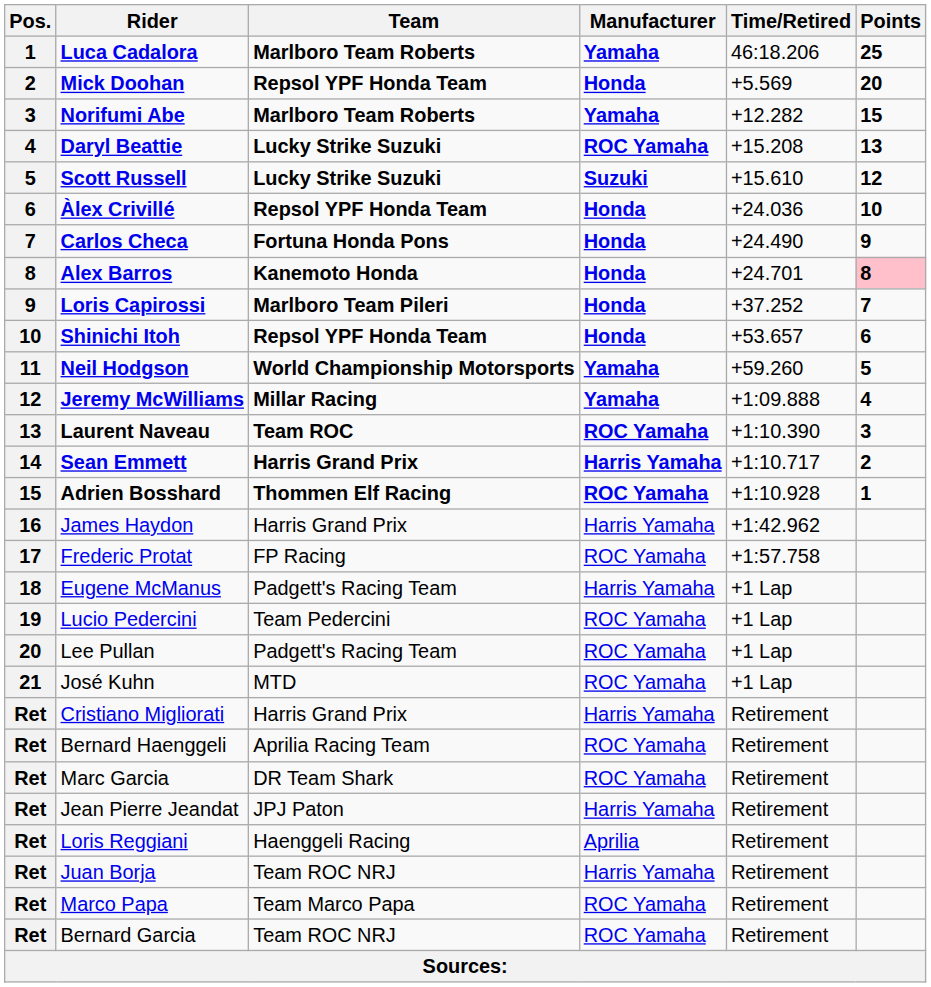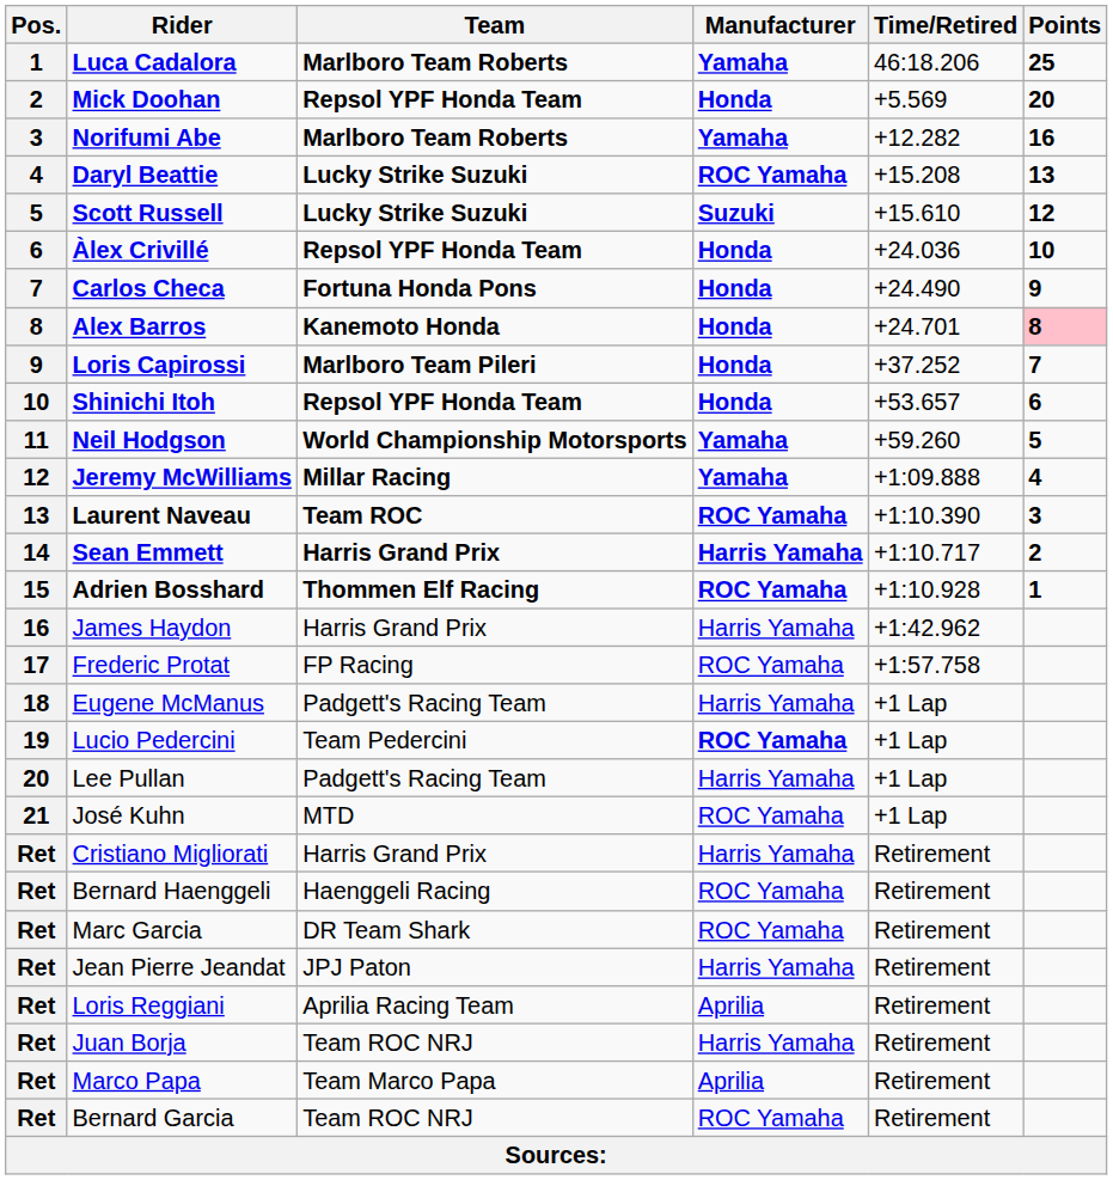Norifumi Abe | Points: 15 -> 16
Lucio Pedercini | Manufacturer: normal -> bold
Lee Pullan | Manufacturer: ROC Yamaha -> Harris Yamaha
Bernard Haenggeli | Team: Aprilia Racing Team -> Haenggeli Racing
Loris Reggiani | Team: Haenggeli Racing -> Aprilia Racing Team
Marco Papa | Manufacturer: ROC Yamaha -> Aprilia
